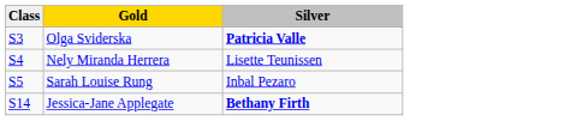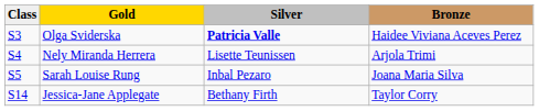+ column: Bronze | Haidee Viviana Aceves Perez | Arjola Trimi | Joana Maria Silva | Taylor Corry
Jessica-Jane Applegate | Silver: bold -> normal
